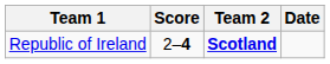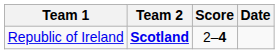columns swapped: Score <-> Team 2
